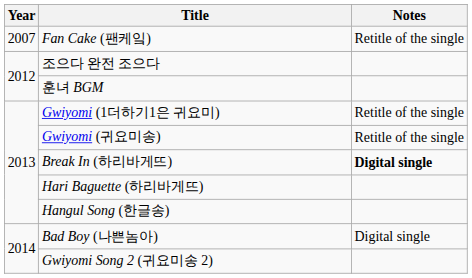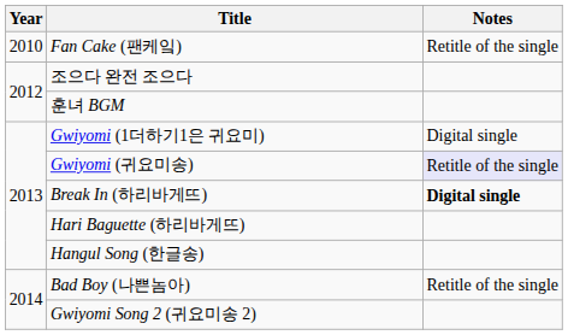Fan Cake (팬케잌) | Year: 2007 -> 2010
Gwiyomi (1더하기1은 귀요미) | Notes: Retitle of the single -> Digital single
Gwiyomi (귀요미송) | Notes: no background -> lavender background
Bad Boy (나쁜놈아) | Notes: Digital single -> Retitle of the single
